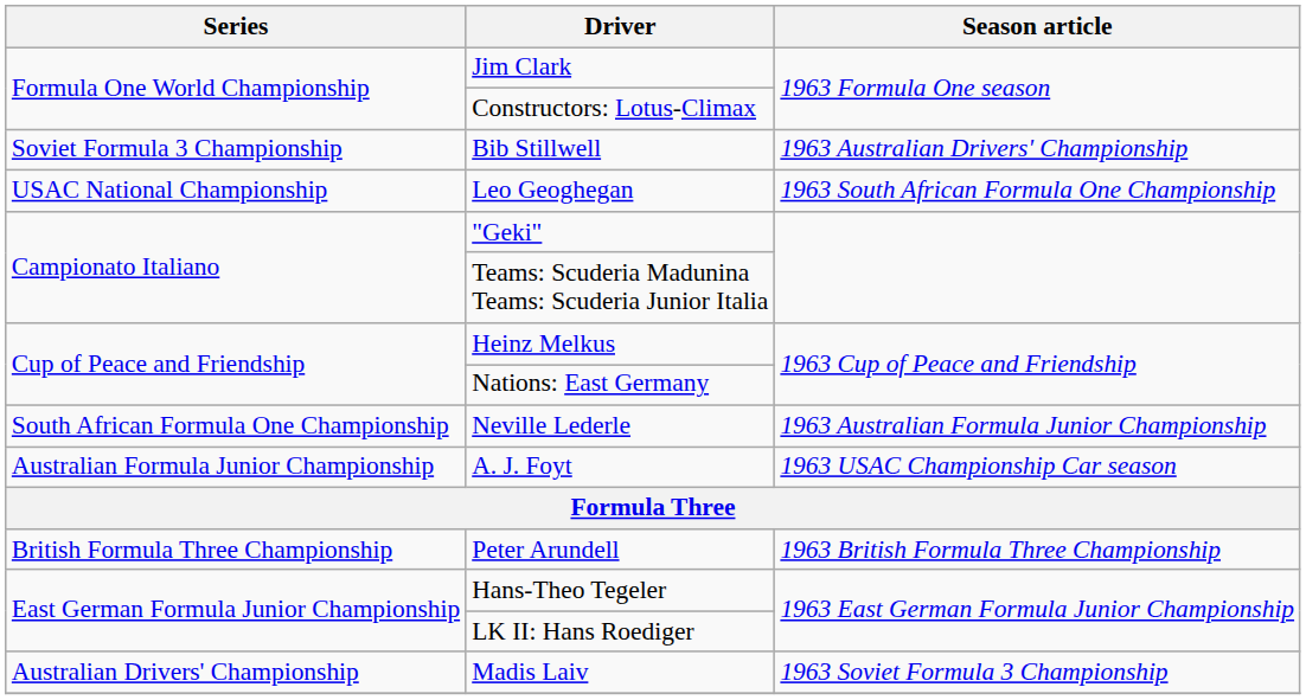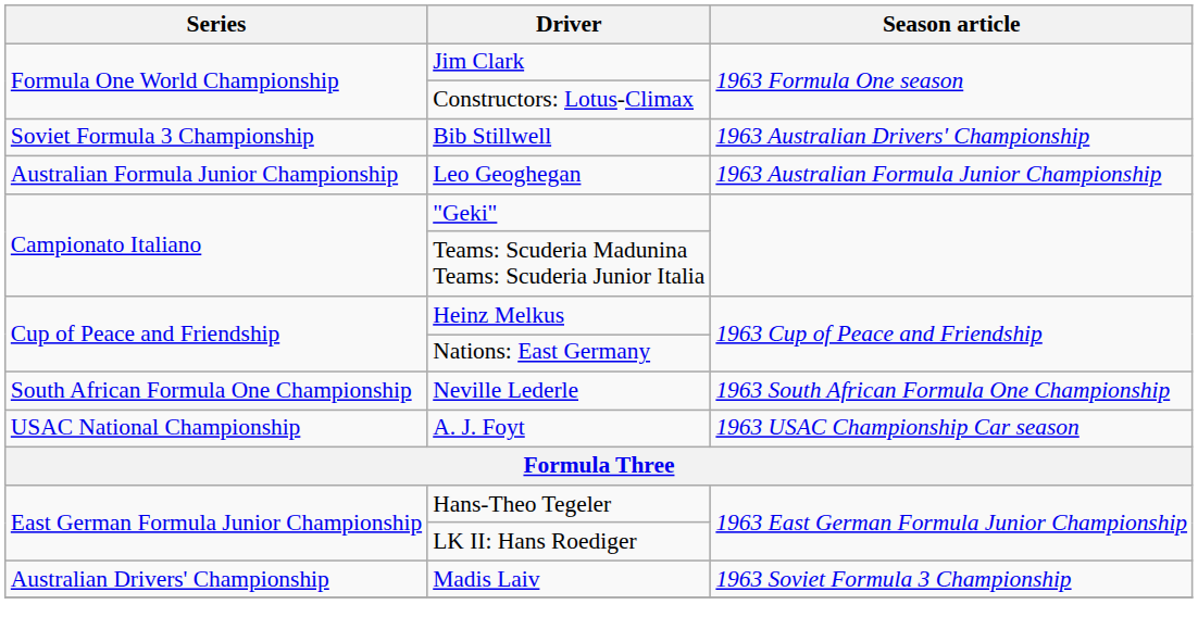Leo Geoghegan | Series: USAC National Championship -> Australian Formula Junior Championship
Leo Geoghegan | Season article: 1963 South African Formula One Championship -> 1963 Australian Formula Junior Championship
Neville Lederle | Season article: 1963 Australian Formula Junior Championship -> 1963 South African Formula One Championship
A. J. Foyt | Series: Australian Formula Junior Championship -> USAC National Championship
- row: British Formula Three Championship | Peter Arundell | 1963 British Formula Three Championship
